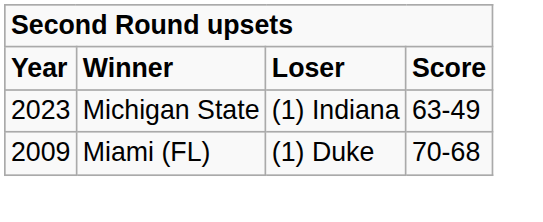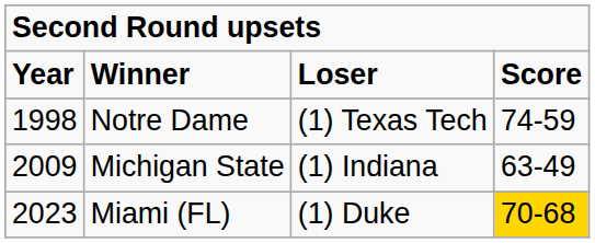+ row: 1998 | Notre Dame | (1) Texas Tech | 74-59
Michigan State | column 1: 2023 -> 2009
Miami (FL) | column 1: 2009 -> 2023
Miami (FL) | column 4: no background -> gold background
